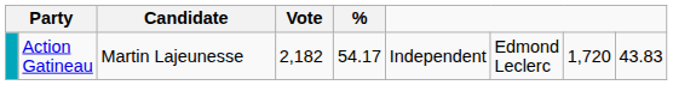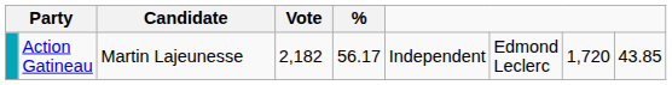Action Gatineau | %: 54.17 -> 56.17
Action Gatineau | column 9: 43.83 -> 43.85
